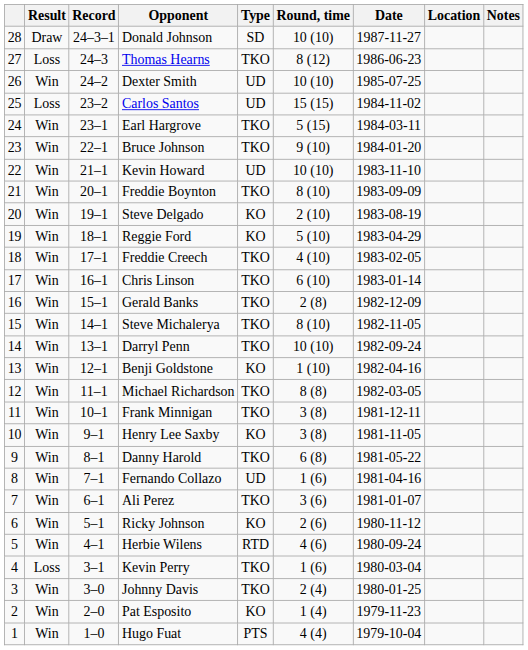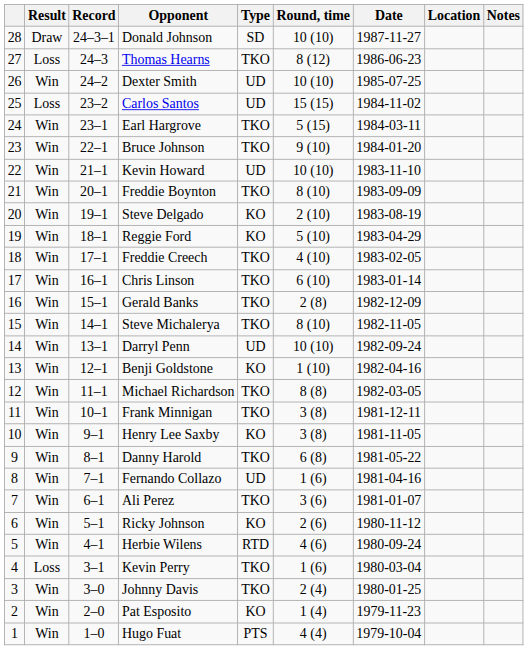Darryl Penn | Type: TKO -> UD
